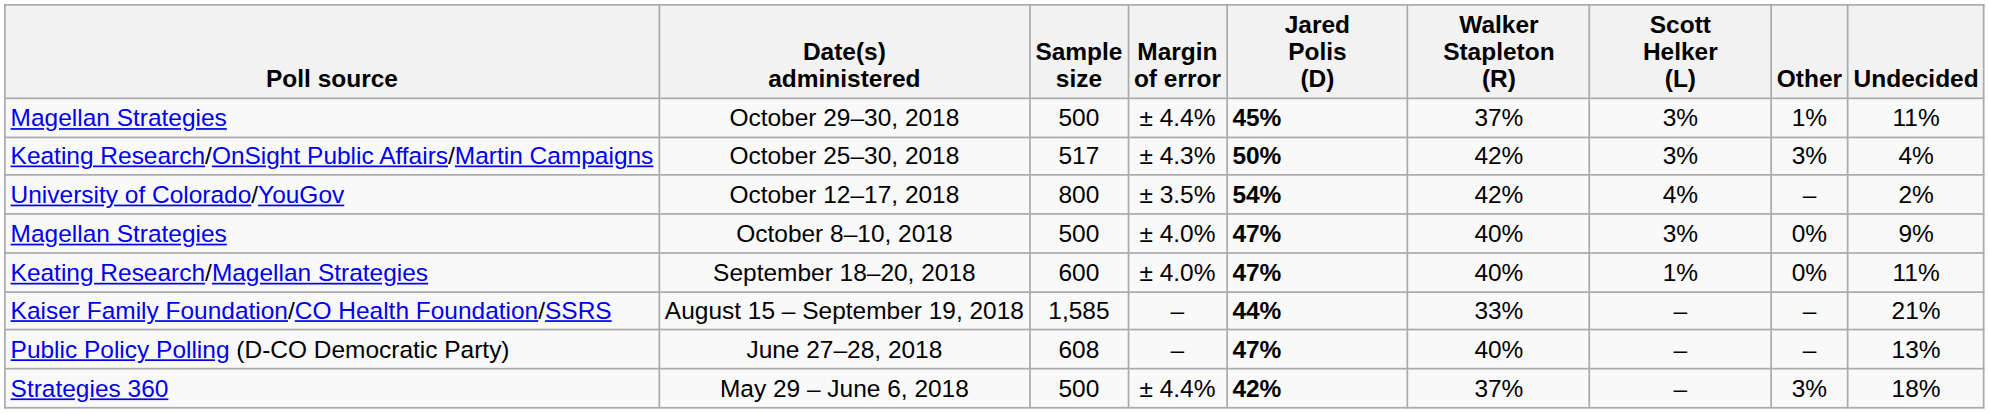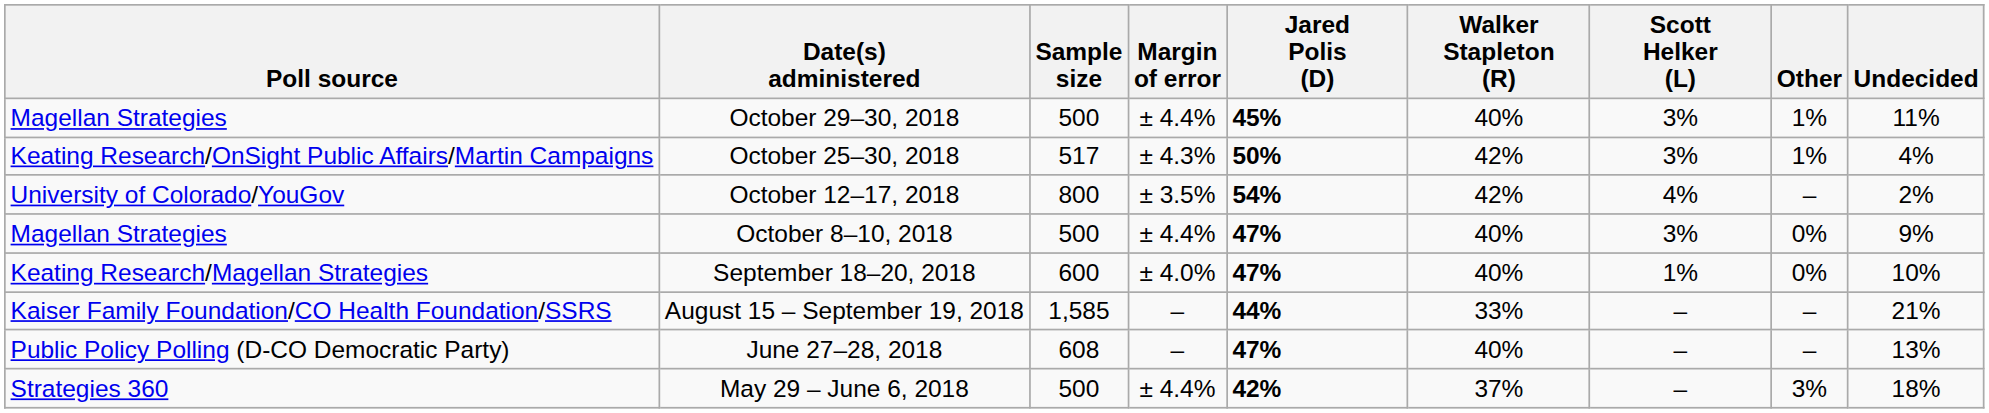October 29–30, 2018 | Walker Stapleton (R): 37% -> 40%
October 25–30, 2018 | Other: 3% -> 1%
October 8–10, 2018 | Margin of error: ± 4.0% -> ± 4.4%
September 18–20, 2018 | Undecided: 11% -> 10%
